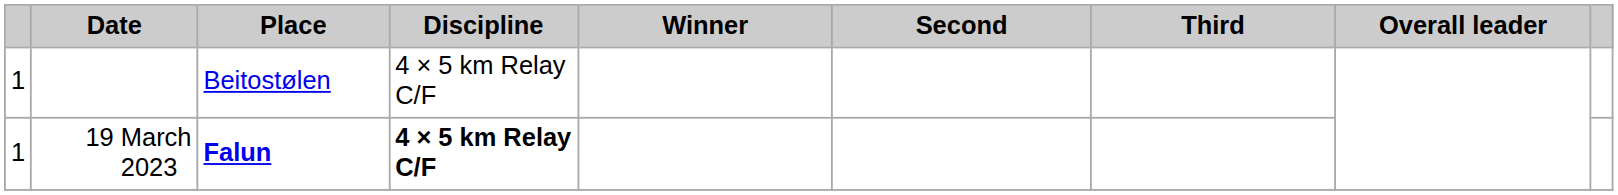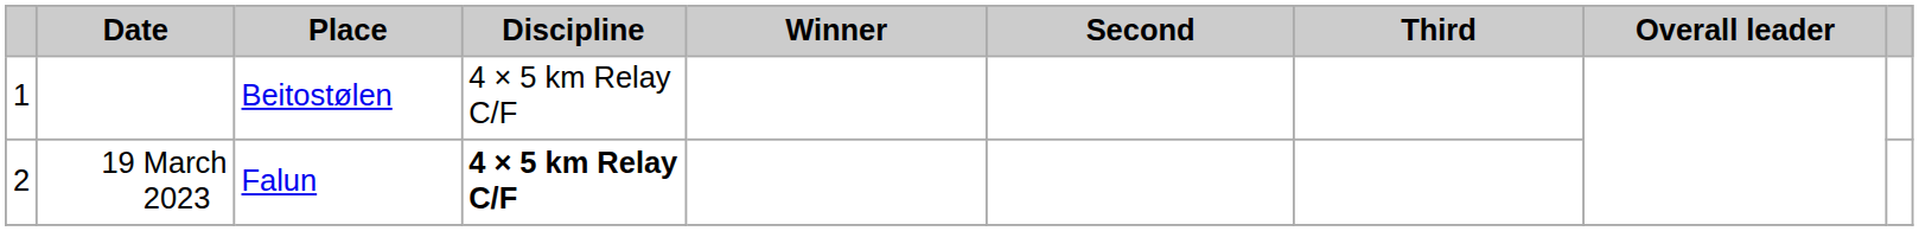19 March 2023 | column 1: 1 -> 2
19 March 2023 | Place: bold -> normal
